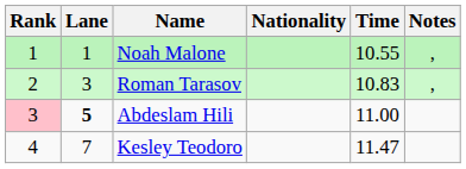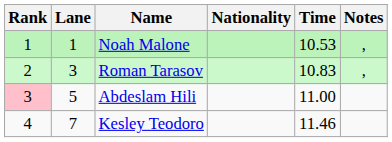Noah Malone | Time: 10.55 -> 10.53
Abdeslam Hili | Lane: bold -> normal
Kesley Teodoro | Time: 11.47 -> 11.46
